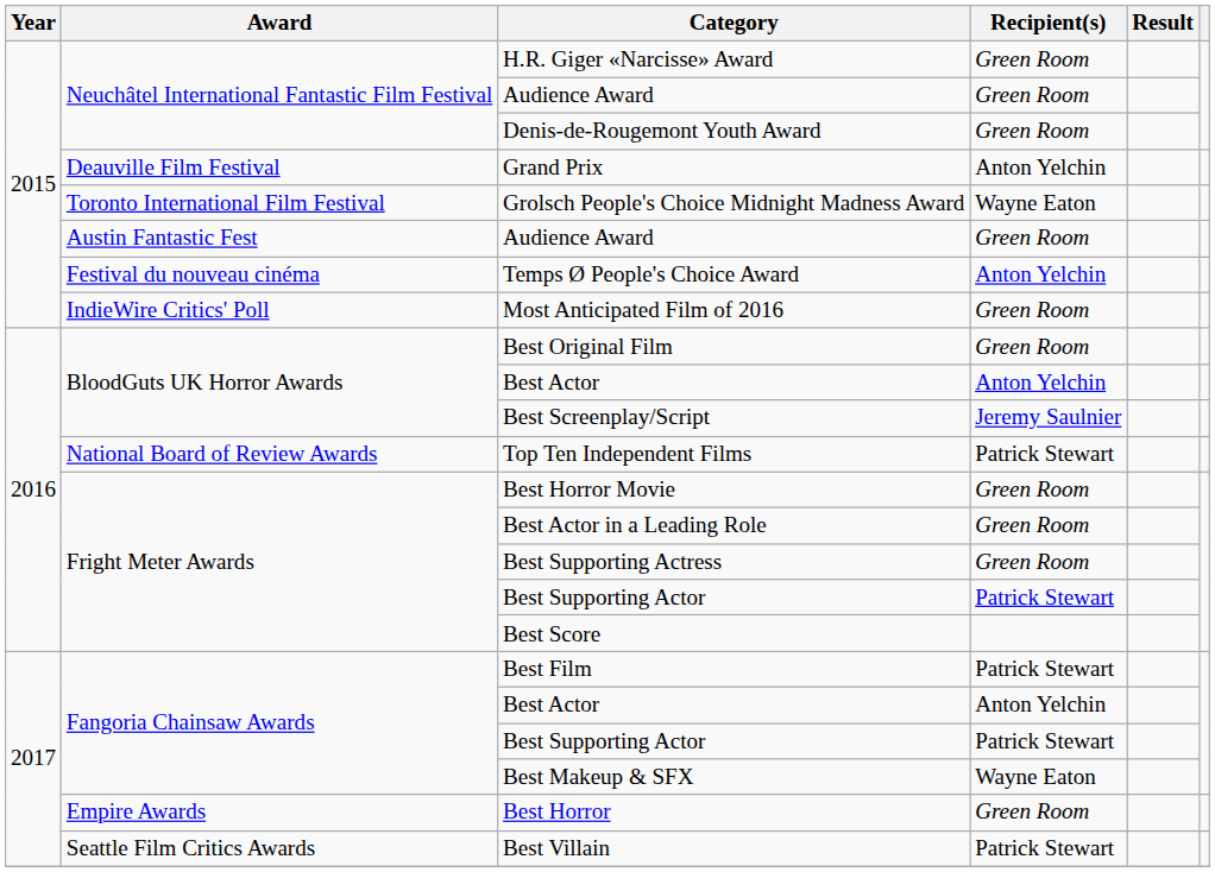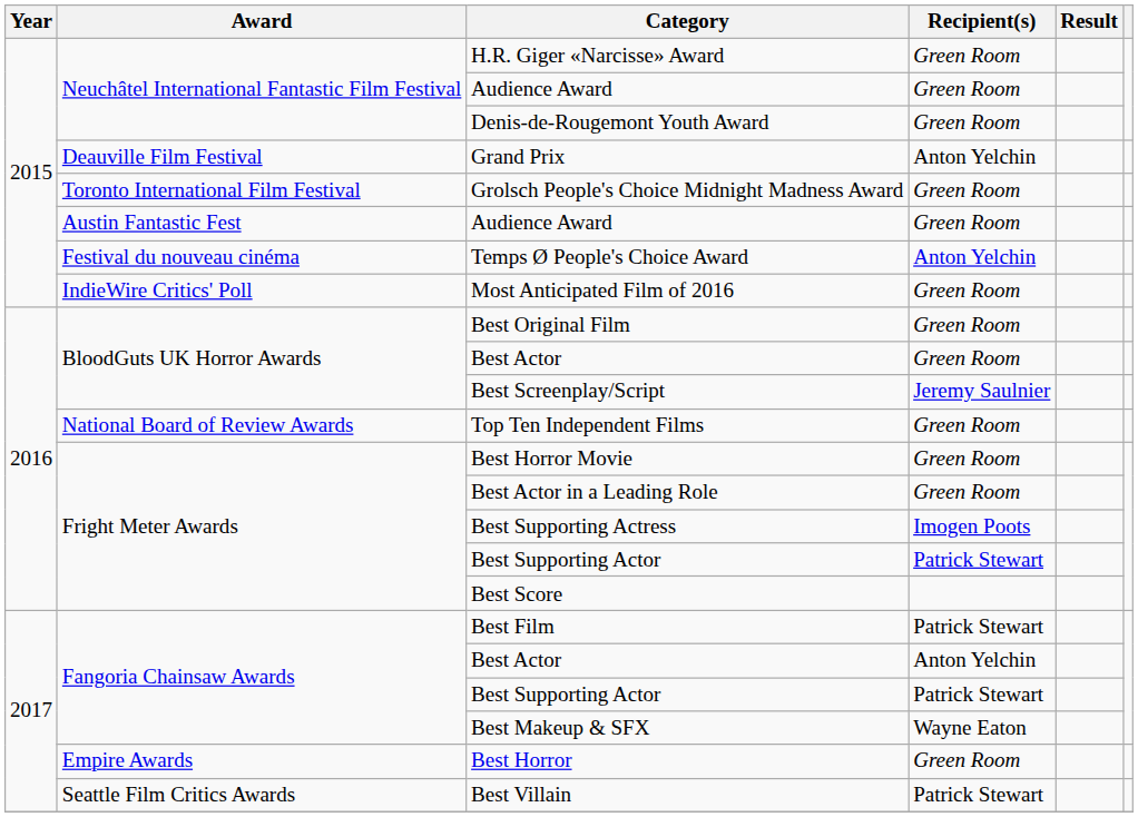Grolsch People's Choice Midnight Madness Award | Recipient(s): Wayne Eaton -> Green Room
BloodGuts UK Horror Awards / Best Actor | Recipient(s): Anton Yelchin -> Green Room
Top Ten Independent Films | Recipient(s): Patrick Stewart -> Green Room
Best Supporting Actress | Recipient(s): Green Room -> Imogen Poots
